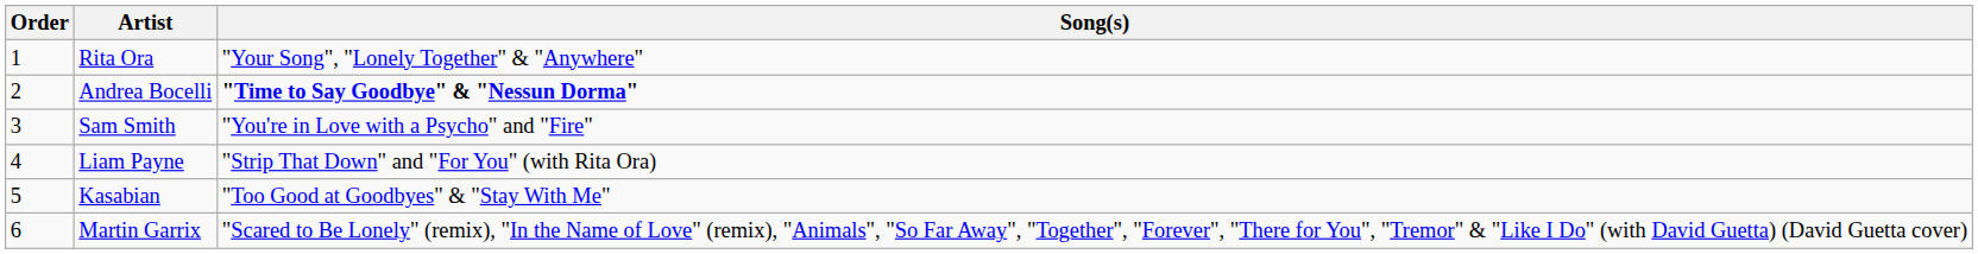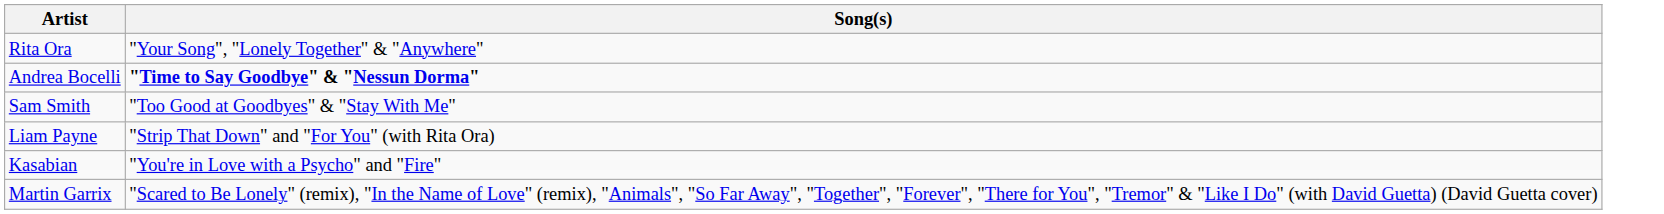- column: Order | 1 | 2 | 3 | 4 | 5 | 6
Sam Smith | Song(s): "You're in Love with a Psycho" and "Fire" -> "Too Good at Goodbyes" & "Stay With Me"
Kasabian | Song(s): "Too Good at Goodbyes" & "Stay With Me" -> "You're in Love with a Psycho" and "Fire"
